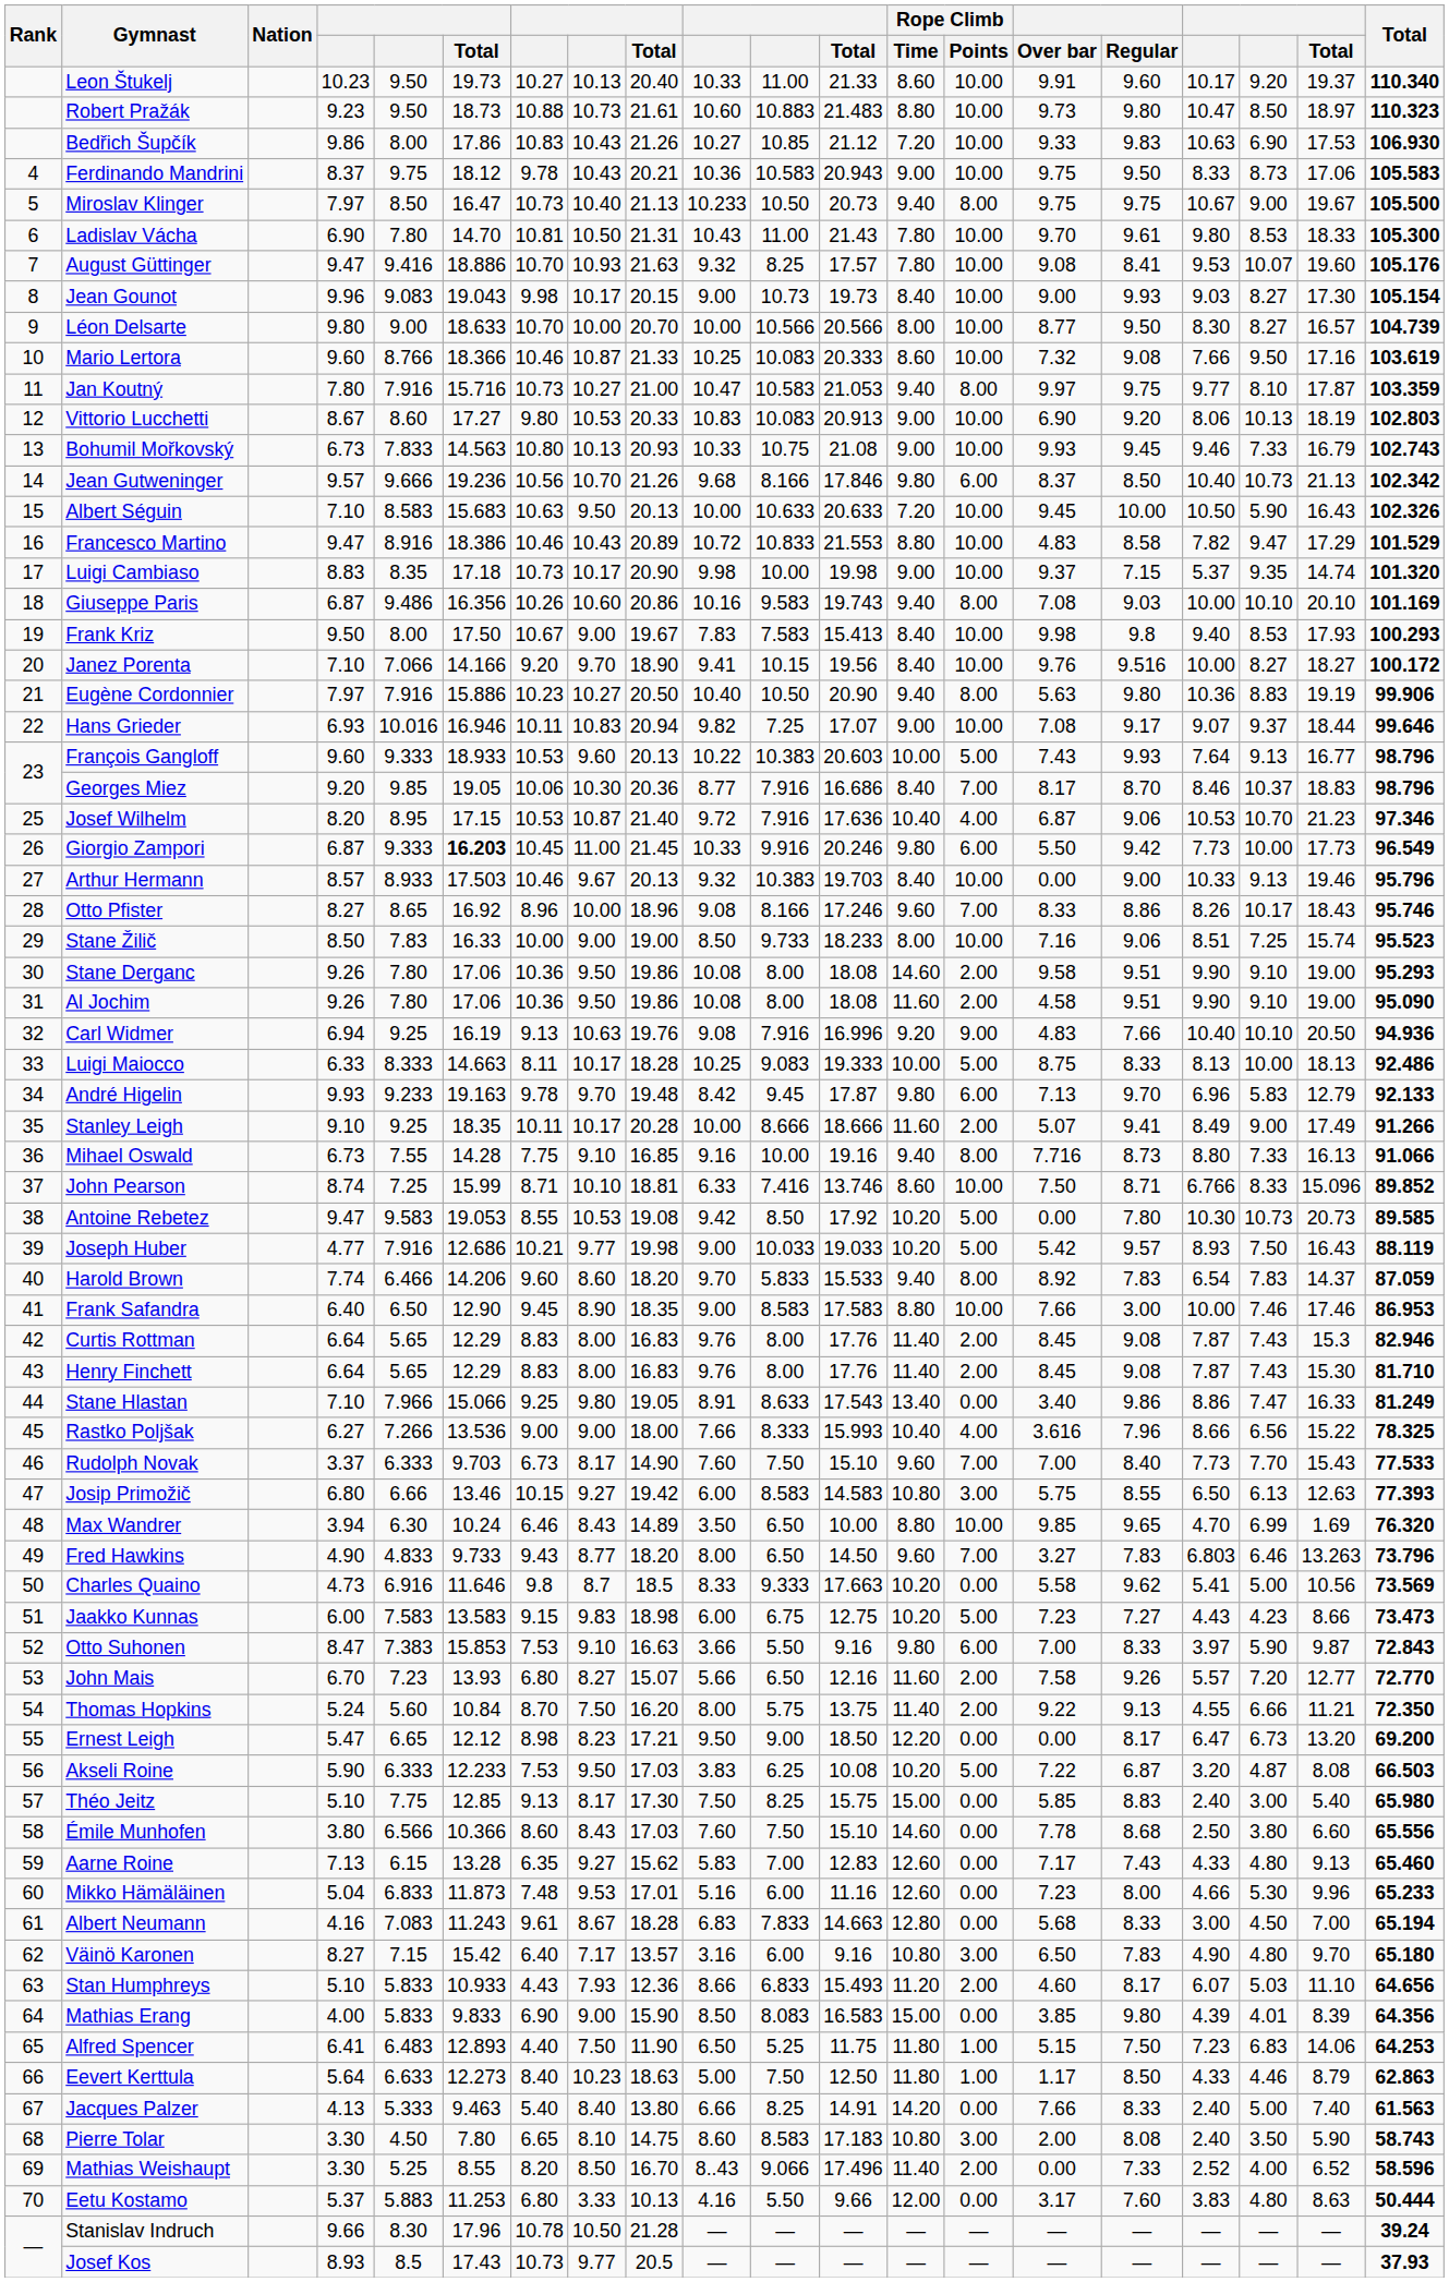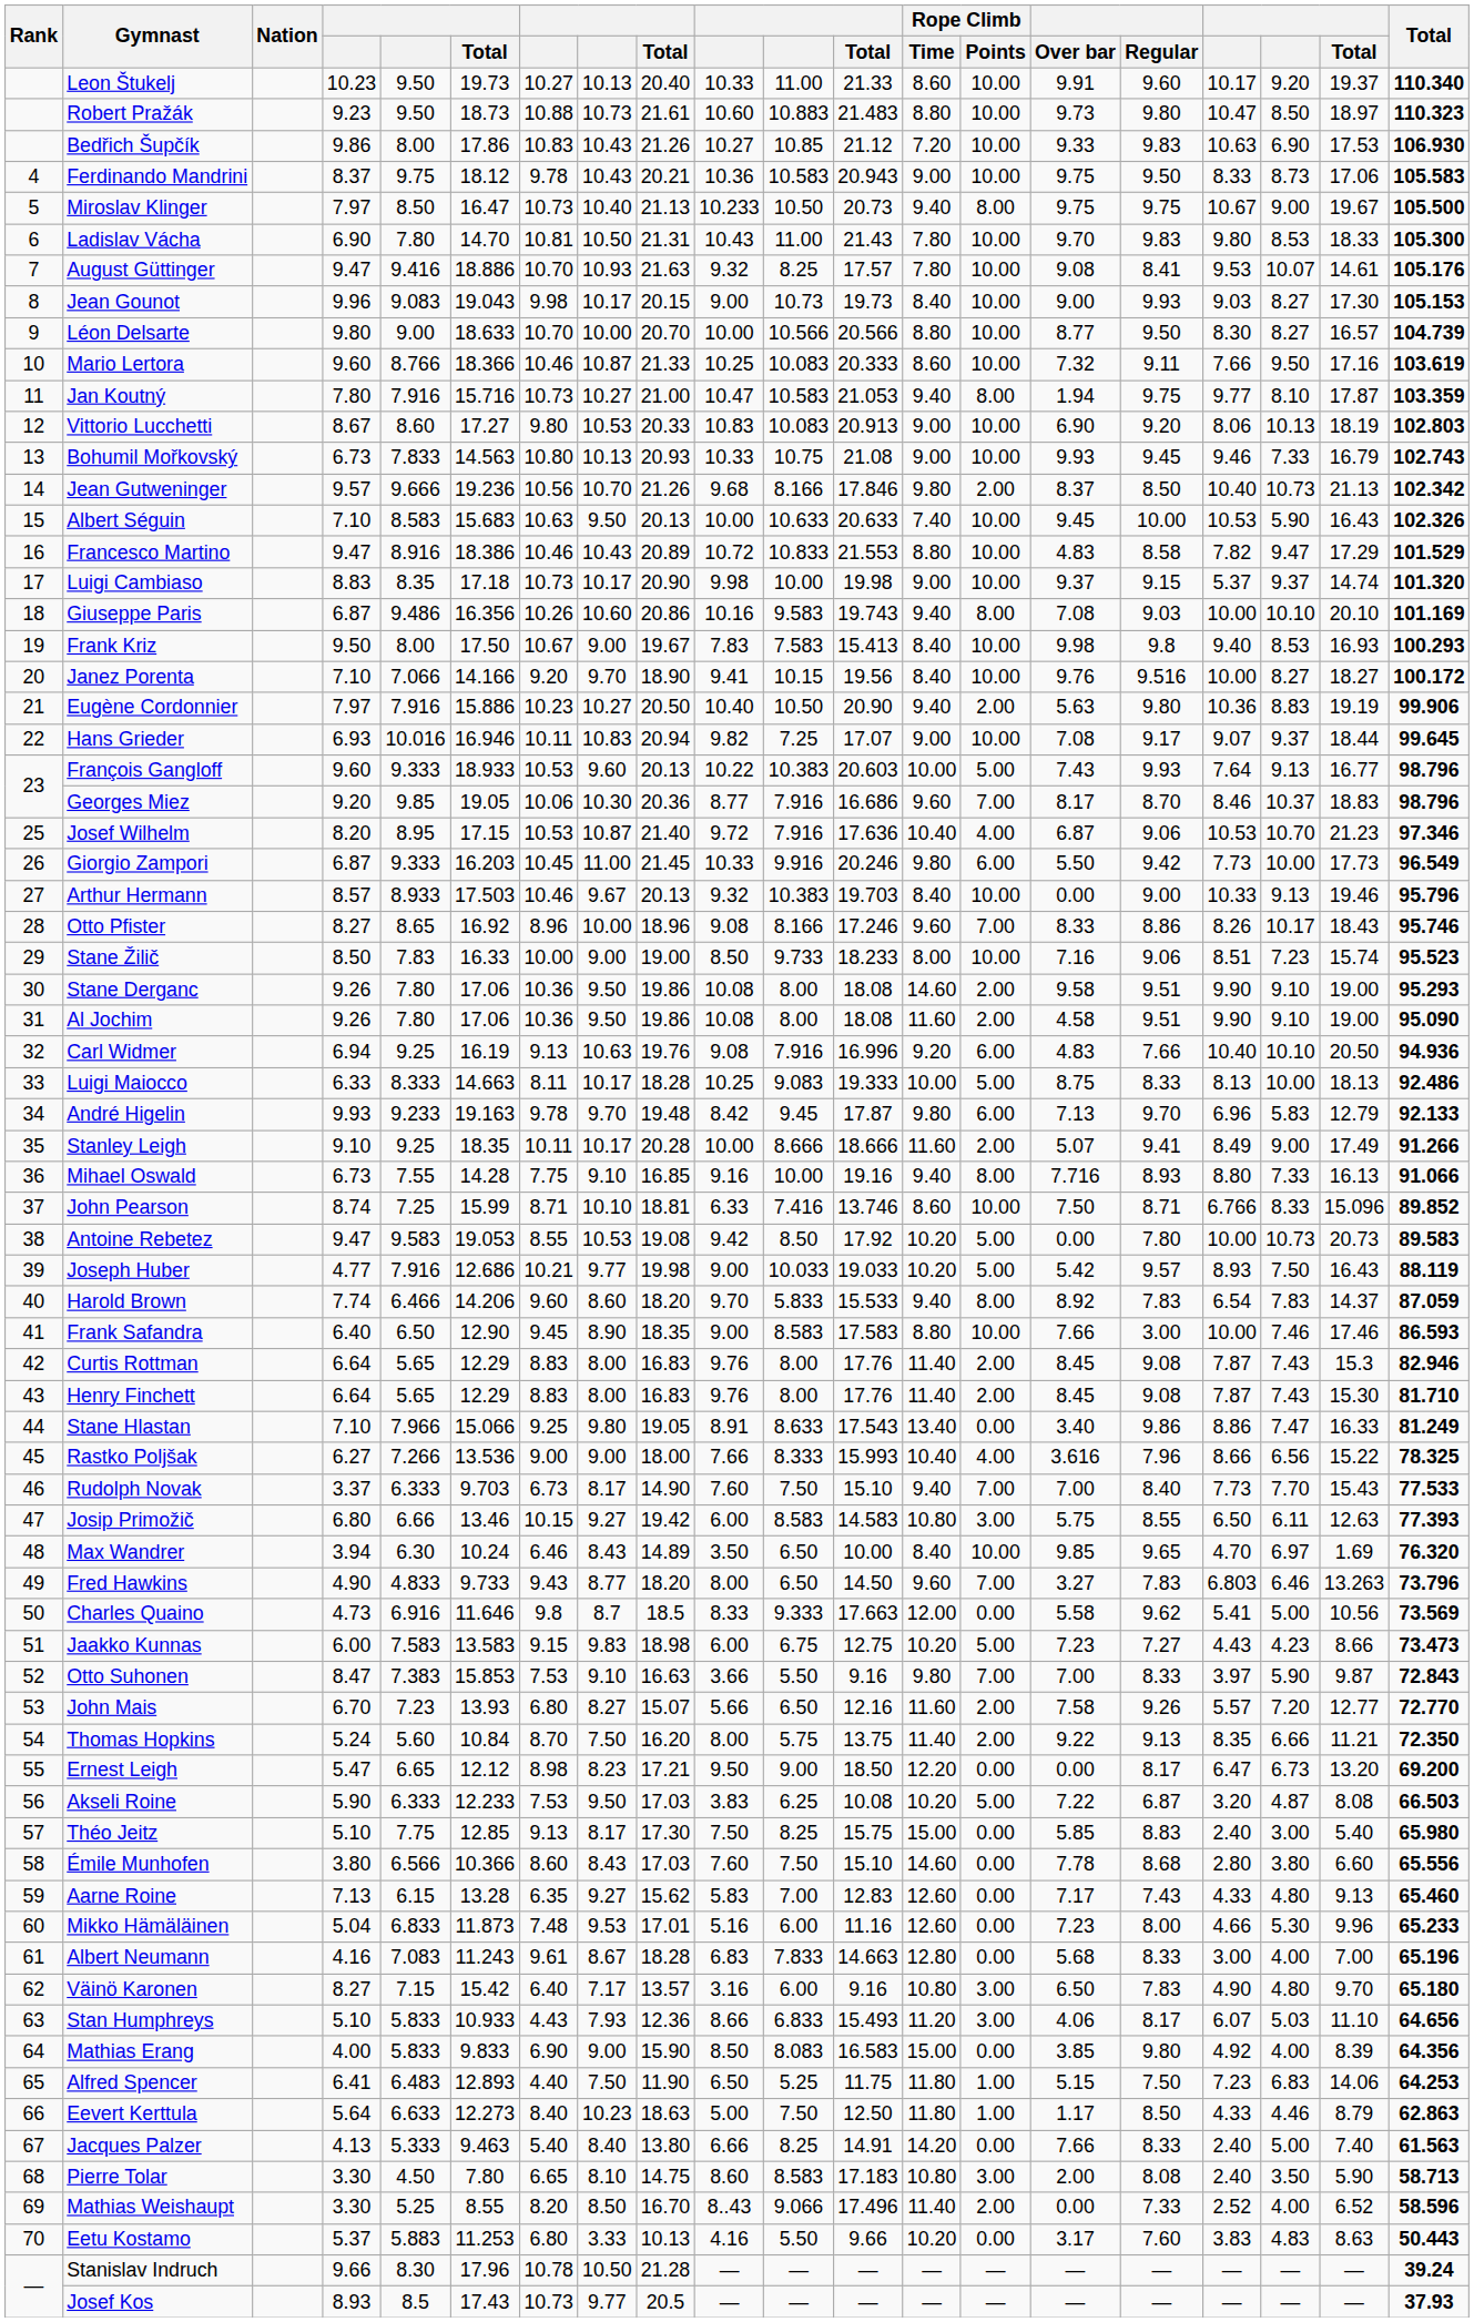Ladislav Vácha | Regular: 9.61 -> 9.83
August Güttinger | column 19: 19.60 -> 14.61
Jean Gounot | column 20: 105.154 -> 105.153
Léon Delsarte | Rope Climb / Time: 8.00 -> 8.80
Mario Lertora | Regular: 9.08 -> 9.11
Jan Koutný | Over bar: 9.97 -> 1.94
Jean Gutweninger | Rope Climb / Points: 6.00 -> 2.00
Albert Séguin | Rope Climb / Time: 7.20 -> 7.40
Albert Séguin | column 17: 10.50 -> 10.53
Luigi Cambiaso | Regular: 7.15 -> 9.15
Luigi Cambiaso | column 18: 9.35 -> 9.37
Frank Kriz | column 19: 17.93 -> 16.93
Eugène Cordonnier | Rope Climb / Points: 8.00 -> 2.00
Hans Grieder | column 20: 99.646 -> 99.645
Georges Miez | Rope Climb / Time: 8.40 -> 9.60
Giorgio Zampori | column 6: bold -> normal
Stane Žilič | column 18: 7.25 -> 7.23
Carl Widmer | Rope Climb / Points: 9.00 -> 6.00
Mihael Oswald | Regular: 8.73 -> 8.93
Antoine Rebetez | column 17: 10.30 -> 10.00
Antoine Rebetez | column 20: 89.585 -> 89.583
Frank Safandra | column 20: 86.953 -> 86.593
Rudolph Novak | Rope Climb / Time: 9.60 -> 9.40
Josip Primožič | column 18: 6.13 -> 6.11
Max Wandrer | Rope Climb / Time: 8.80 -> 8.40
Max Wandrer | column 18: 6.99 -> 6.97
Charles Quaino | Rope Climb / Time: 10.20 -> 12.00
Otto Suhonen | Rope Climb / Points: 6.00 -> 7.00
Thomas Hopkins | column 17: 4.55 -> 8.35
Émile Munhofen | column 17: 2.50 -> 2.80
Albert Neumann | column 18: 4.50 -> 4.00
Albert Neumann | column 20: 65.194 -> 65.196
Stan Humphreys | Rope Climb / Points: 2.00 -> 3.00
Stan Humphreys | Over bar: 4.60 -> 4.06
Mathias Erang | column 17: 4.39 -> 4.92
Mathias Erang | column 18: 4.01 -> 4.00
Pierre Tolar | column 20: 58.743 -> 58.713
Eetu Kostamo | Rope Climb / Time: 12.00 -> 10.20
Eetu Kostamo | column 18: 4.80 -> 4.83
Eetu Kostamo | column 20: 50.444 -> 50.443
